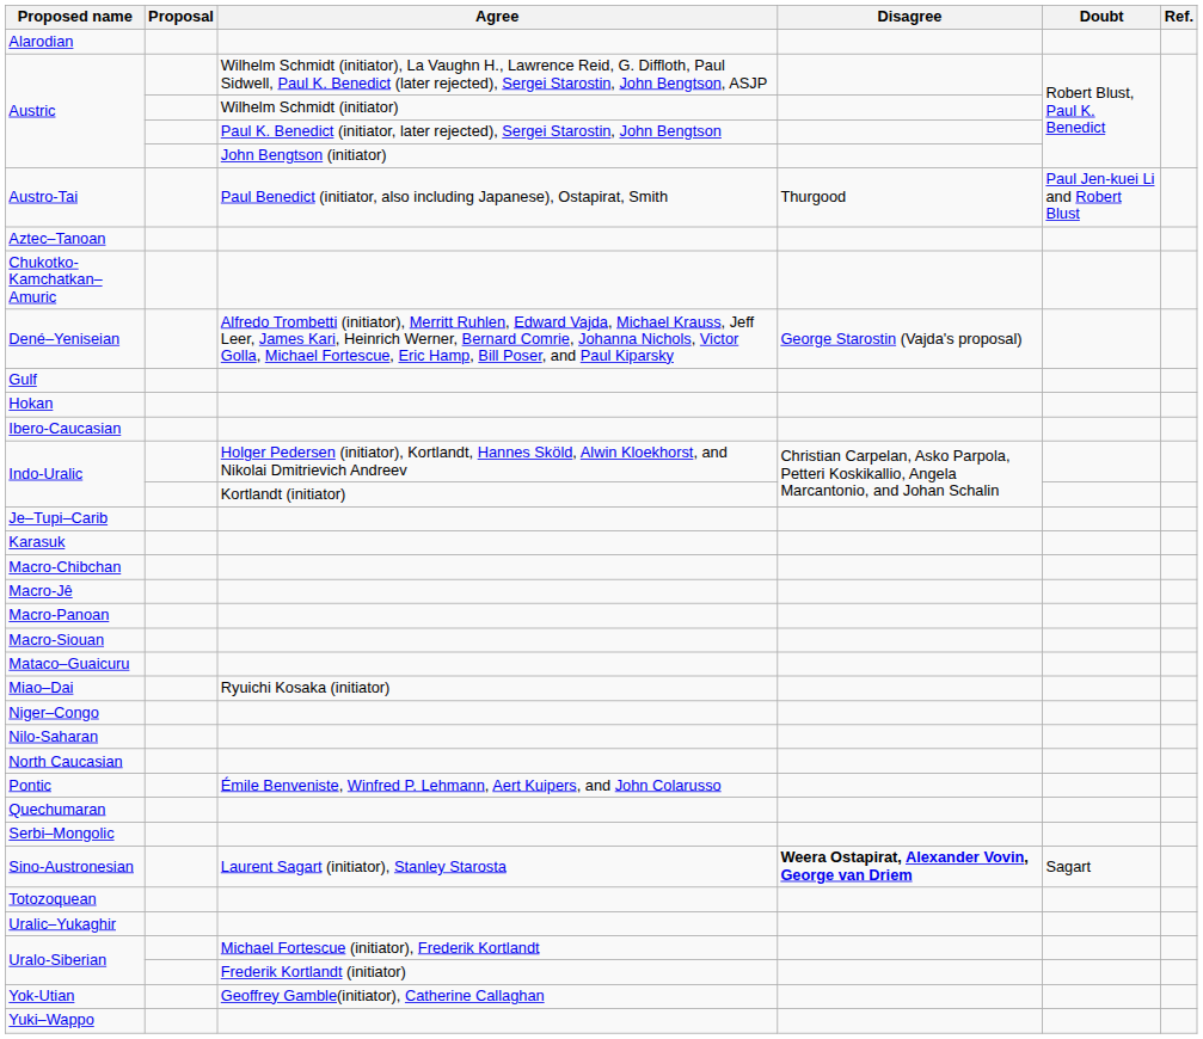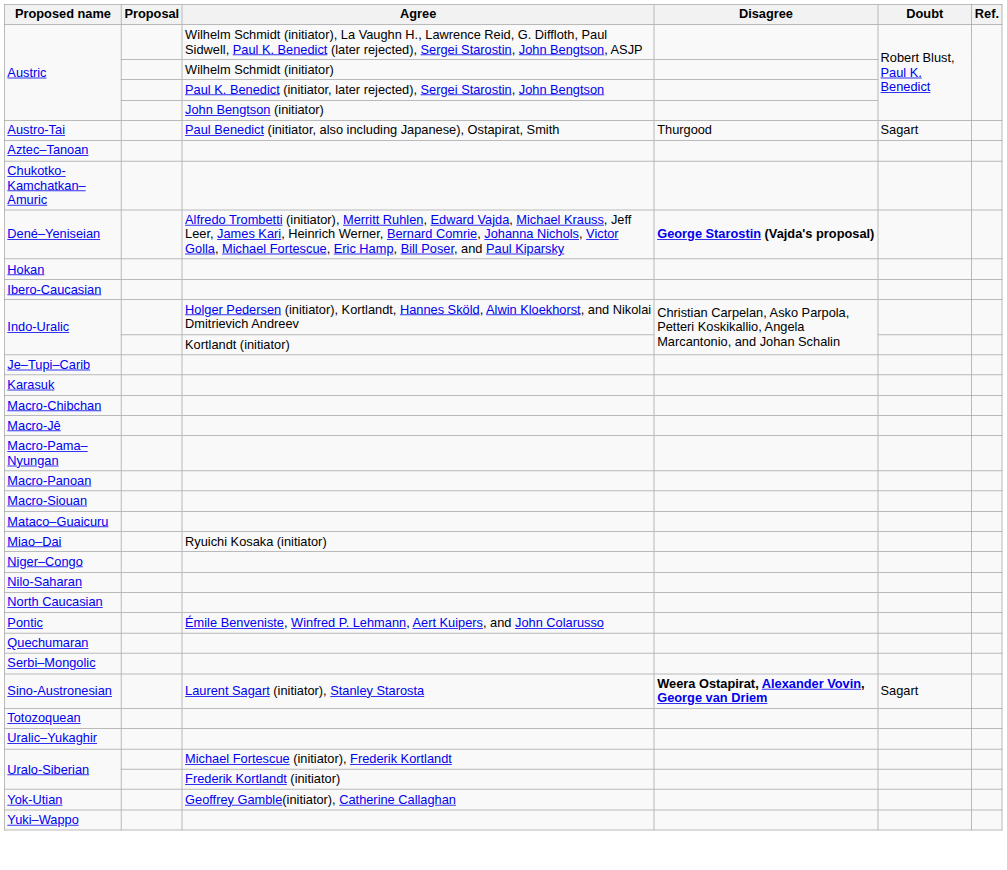- row: Alarodian
Austro-Tai | Doubt: Paul Jen-kuei Li and Robert Blust -> Sagart
Dené–Yeniseian | Disagree: normal -> bold
- row: Gulf
+ row: Macro-Pama–Nyungan
